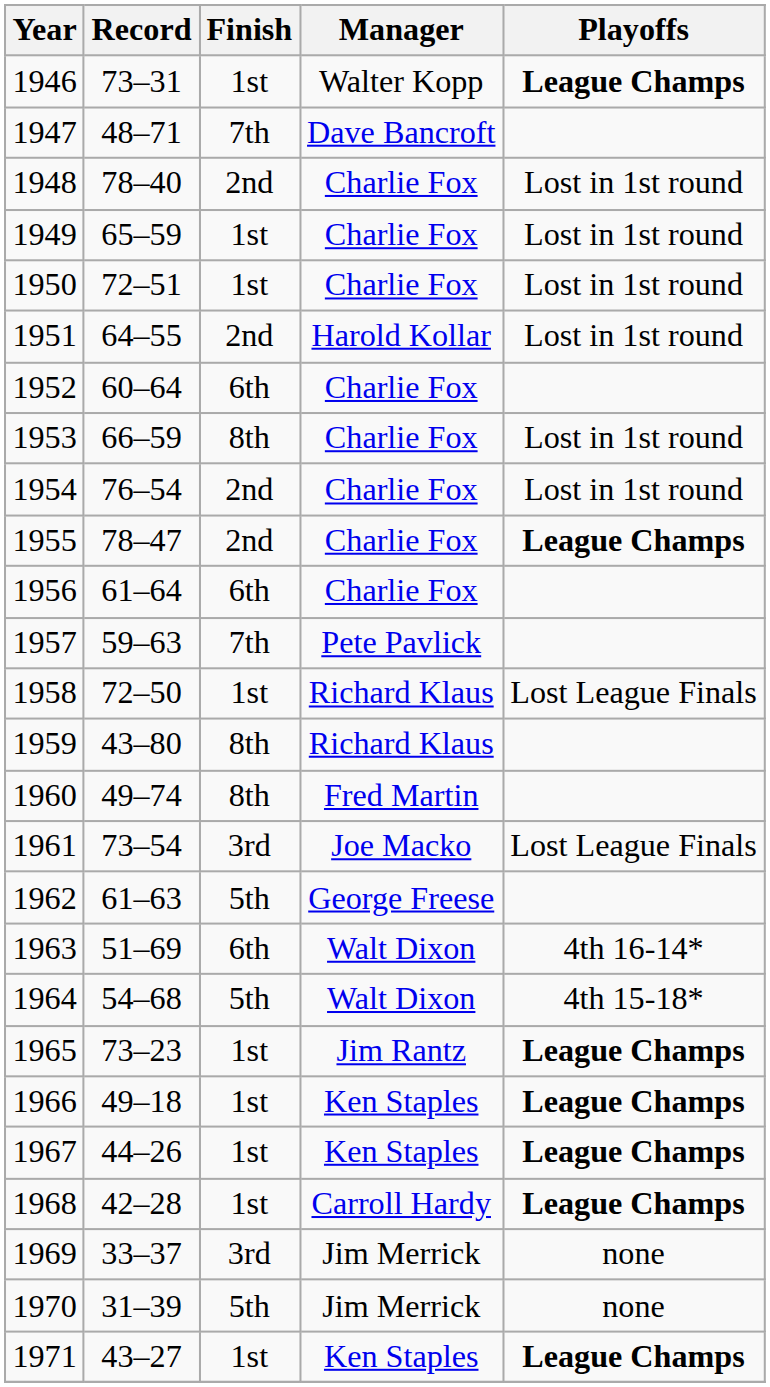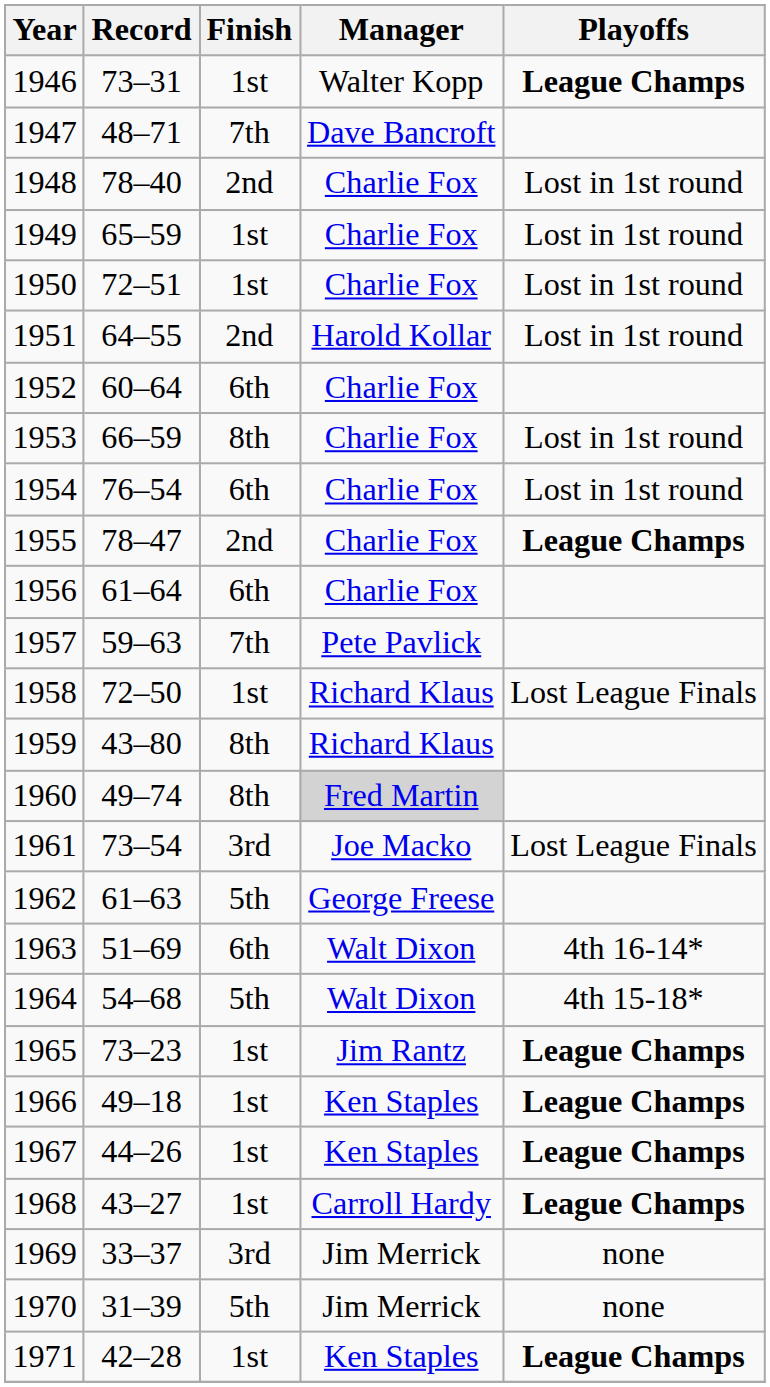1954 | Finish: 2nd -> 6th
1960 | Manager: no background -> lightgrey background
1968 | Record: 42–28 -> 43–27
1971 | Record: 43–27 -> 42–28
